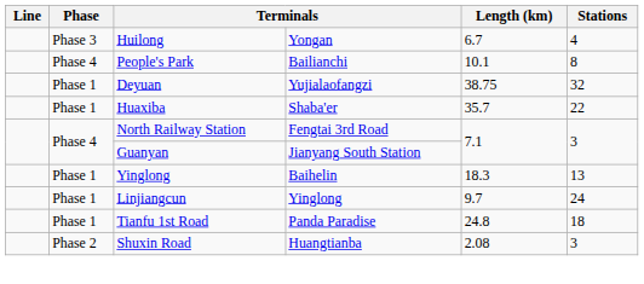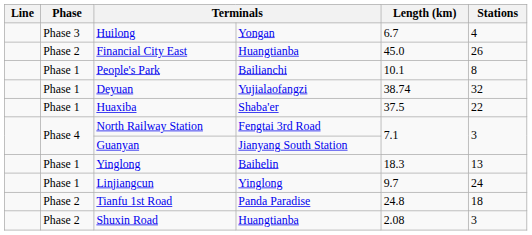+ row: Phase 2 | Financial City East | Huangtianba | 45.0 | 26
People's Park | Phase: Phase 4 -> Phase 1
Deyuan | Length (km): 38.75 -> 38.74
Huaxiba | Length (km): 35.7 -> 37.5
Tianfu 1st Road | Phase: Phase 1 -> Phase 2
